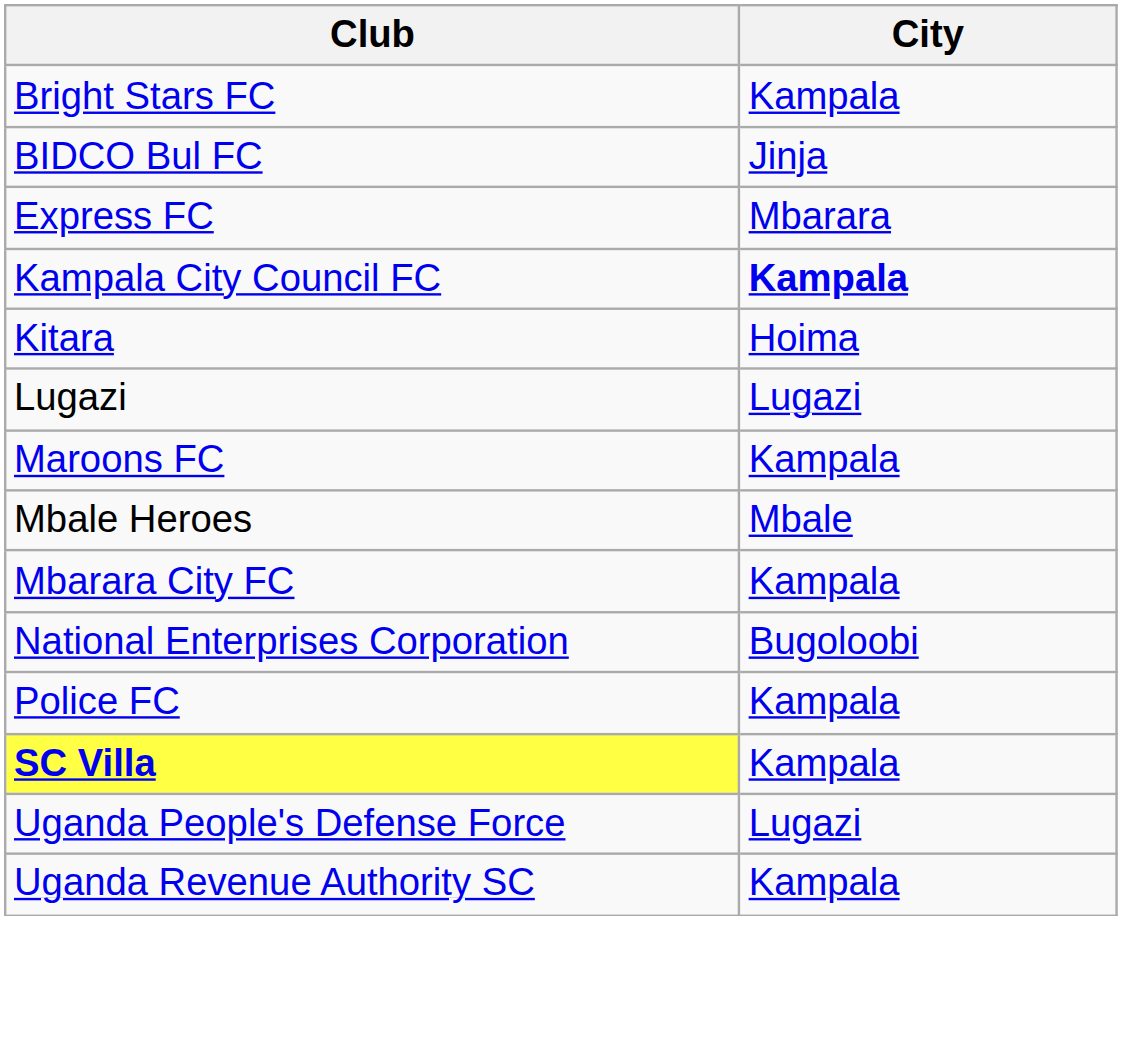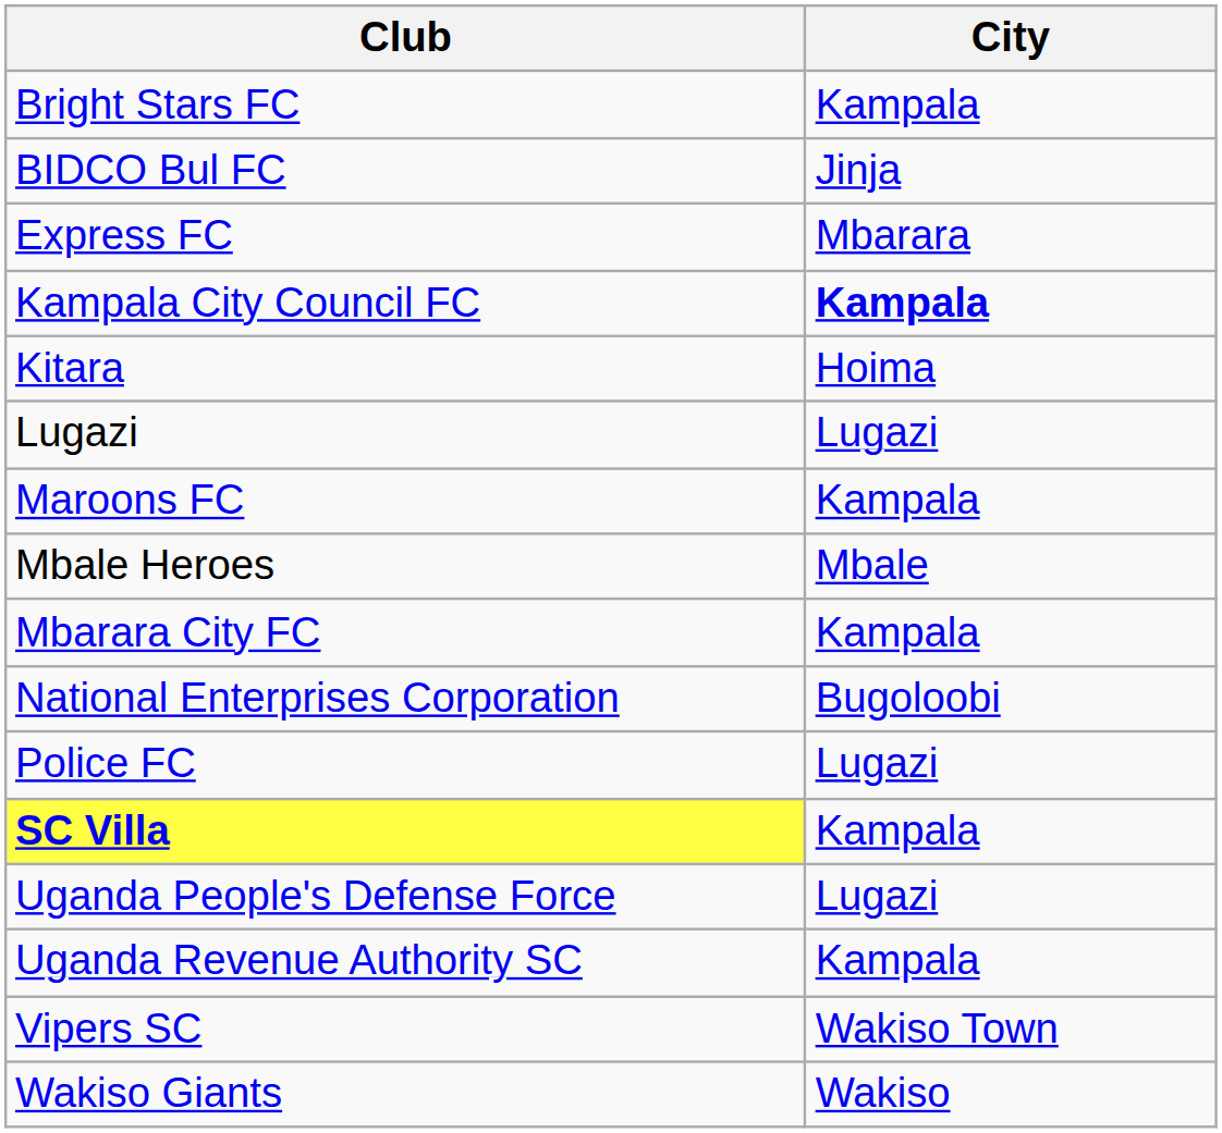Police FC | City: Kampala -> Lugazi
+ row: Vipers SC | Wakiso Town
+ row: Wakiso Giants | Wakiso
